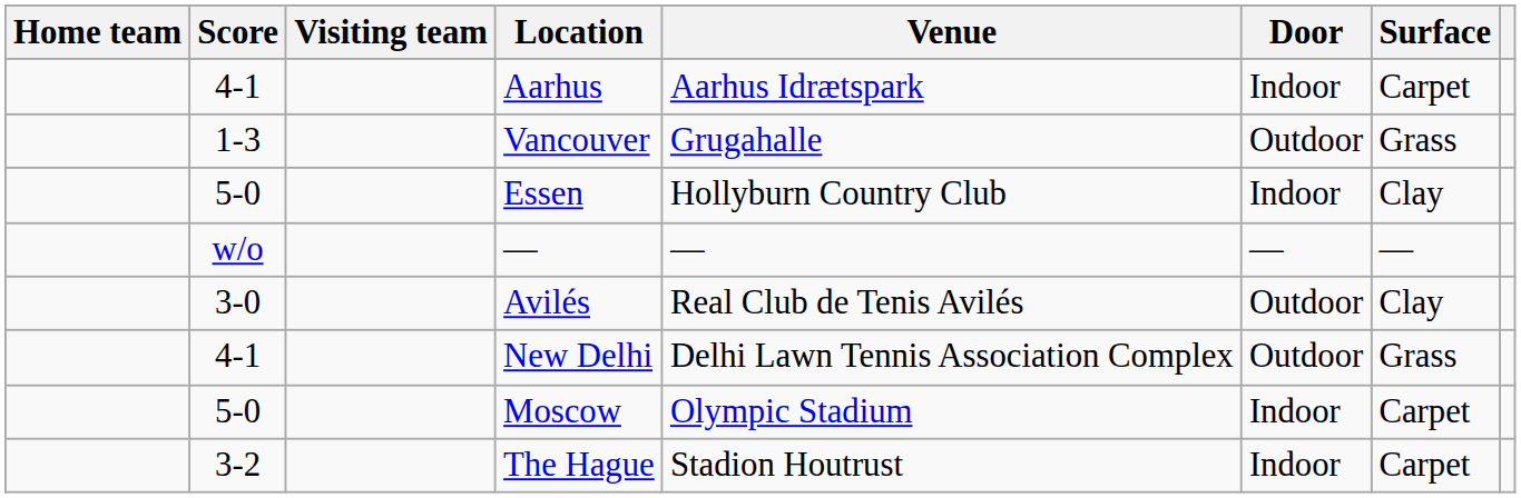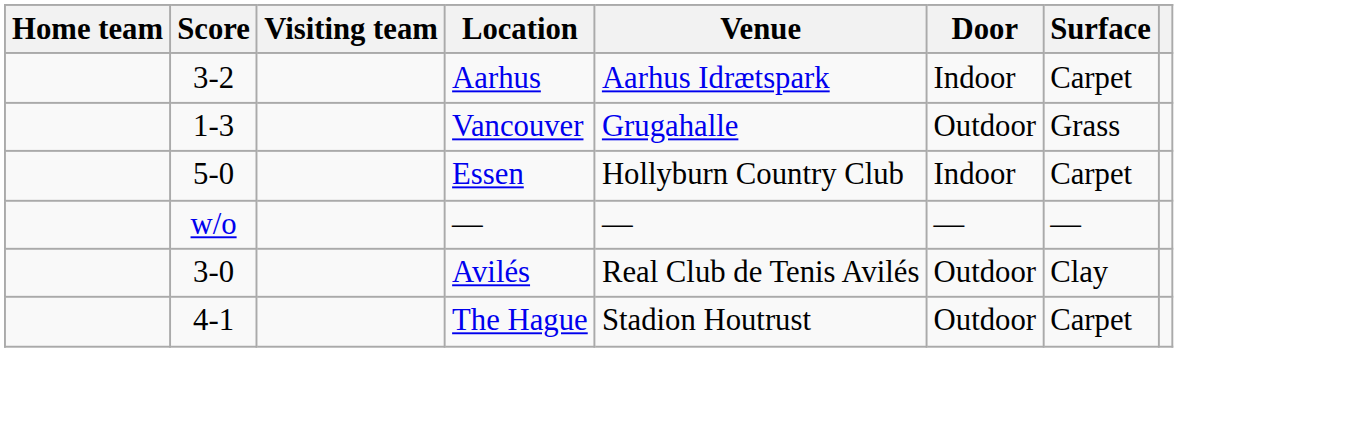Aarhus | Score: 4-1 -> 3-2
Essen | Surface: Clay -> Carpet
- row: 4-1 | New Delhi | Delhi Lawn Tennis Association Complex | Outdoor | Grass
- row: 5-0 | Moscow | Olympic Stadium | Indoor | Carpet
The Hague | Score: 3-2 -> 4-1
The Hague | Door: Indoor -> Outdoor
